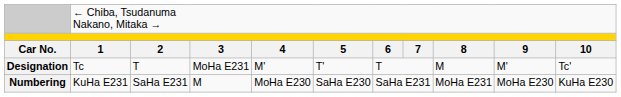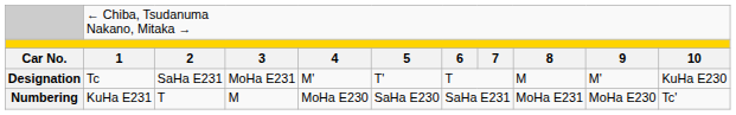Designation | column 3: T -> SaHa E231
Designation | column 11: Tc' -> KuHa E230
Numbering | column 3: SaHa E231 -> T
Numbering | column 11: KuHa E230 -> Tc'
